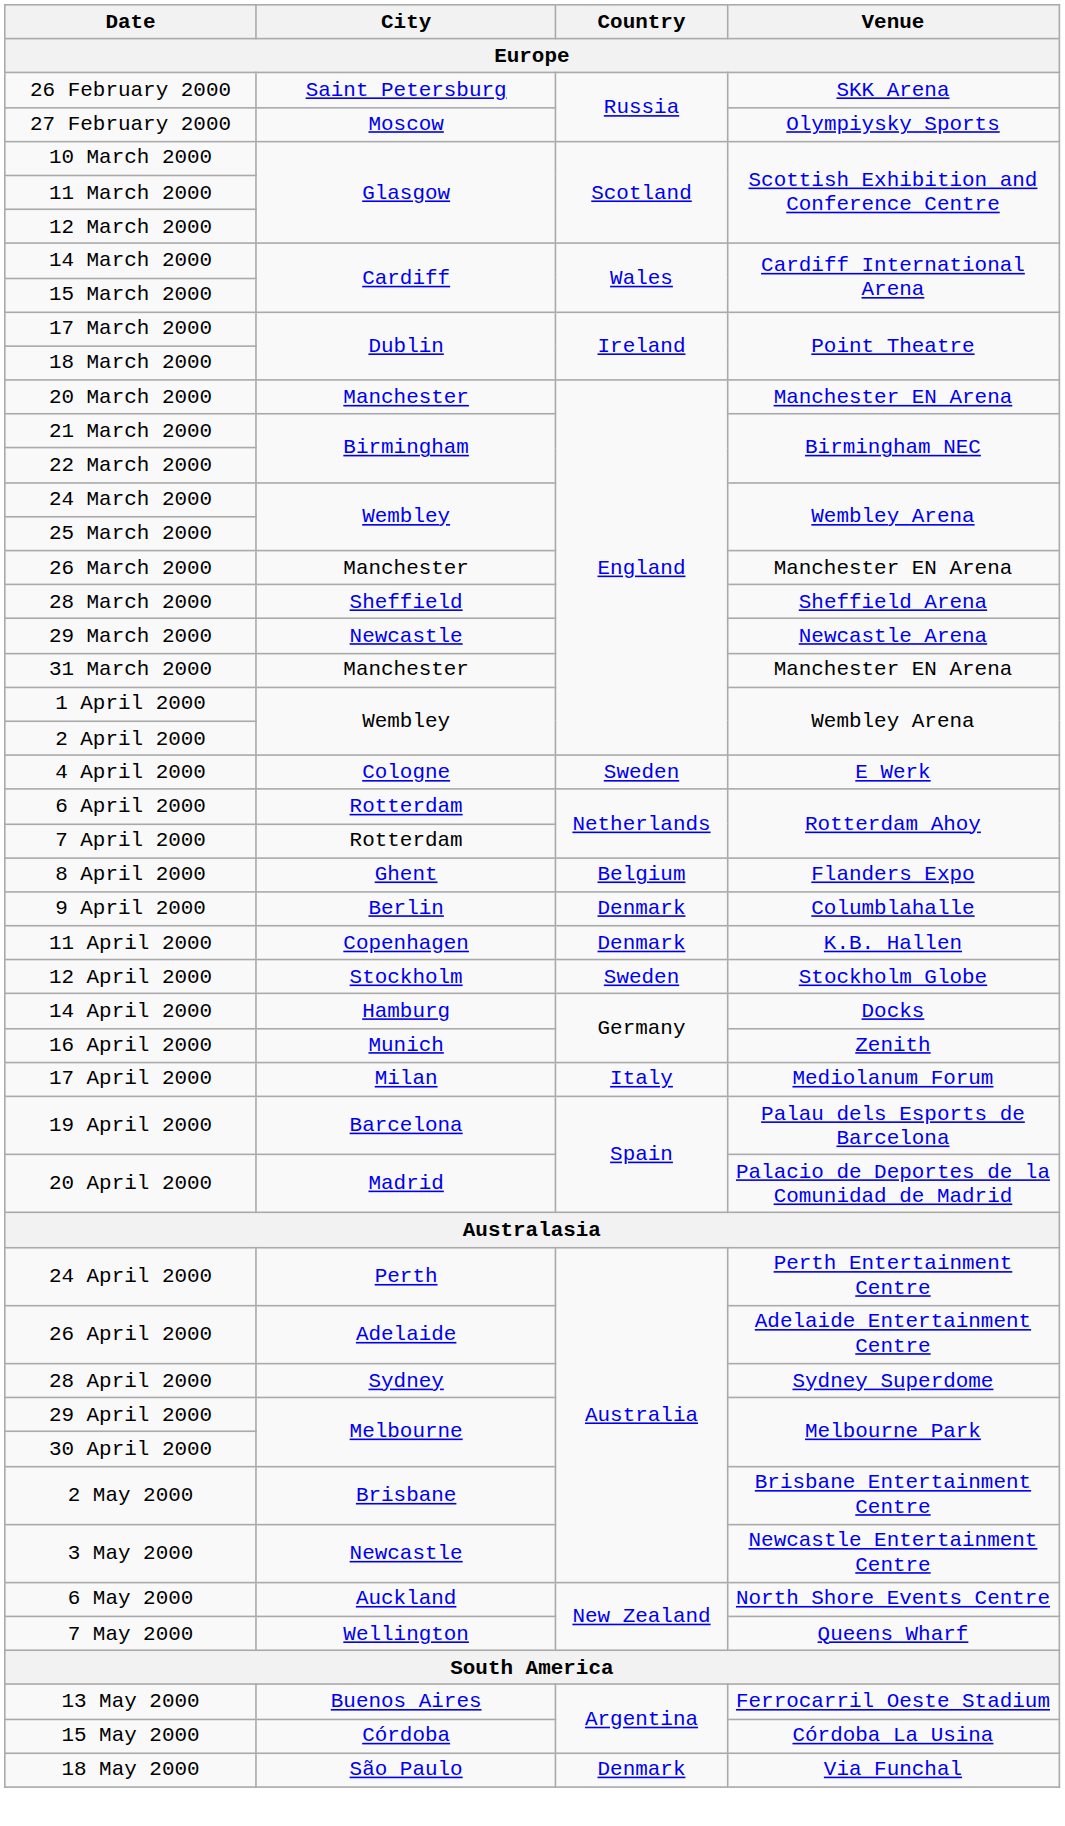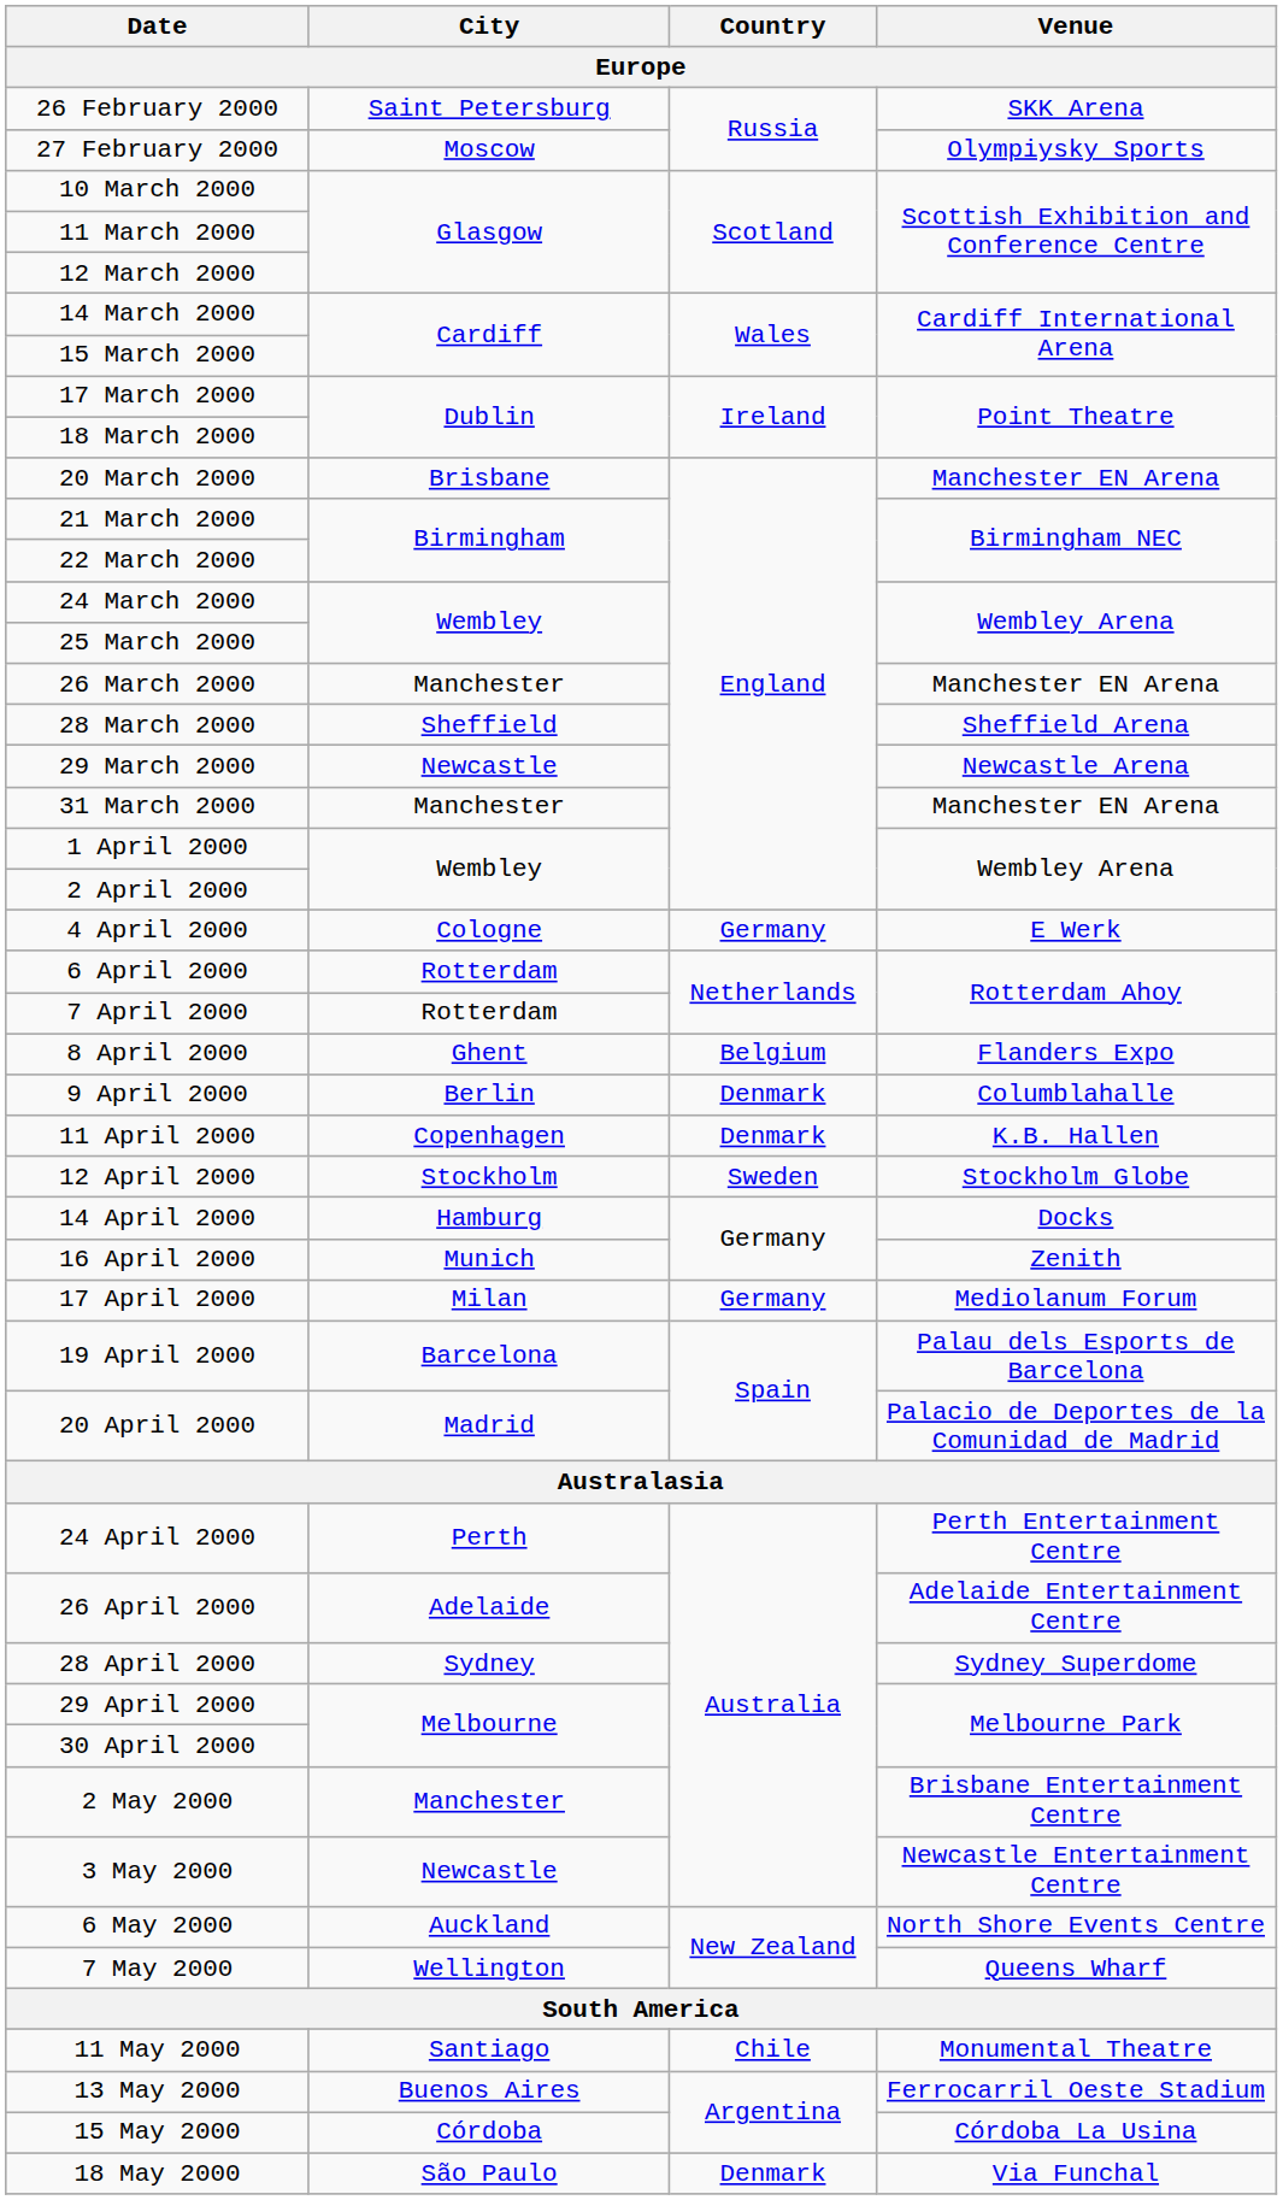20 March 2000 | City: Manchester -> Brisbane
4 April 2000 | Country: Sweden -> Germany
17 April 2000 | Country: Italy -> Germany
2 May 2000 | City: Brisbane -> Manchester
+ row: 11 May 2000 | Santiago | Chile | Monumental Theatre
